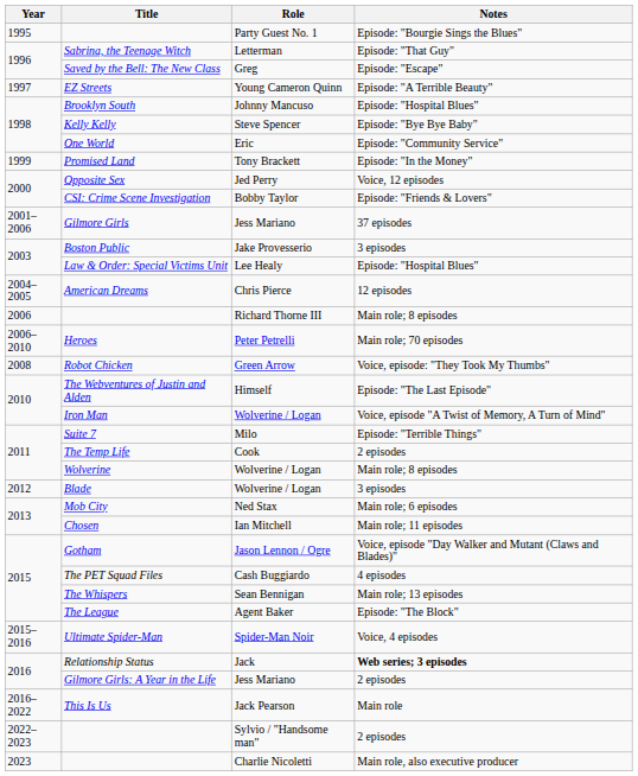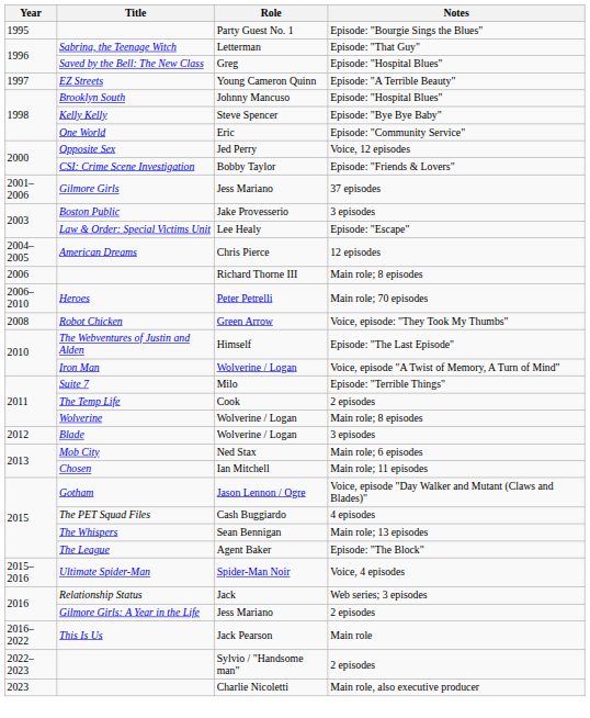Saved by the Bell: The New Class | Notes: Episode: "Escape" -> Episode: "Hospital Blues"
- row: 1999 | Promised Land | Tony Brackett | Episode: "In the Money"
Law & Order: Special Victims Unit | Notes: Episode: "Hospital Blues" -> Episode: "Escape"
Relationship Status | Notes: bold -> normal
